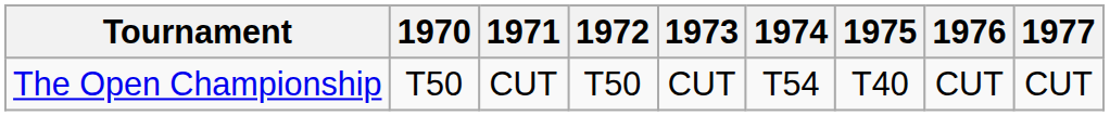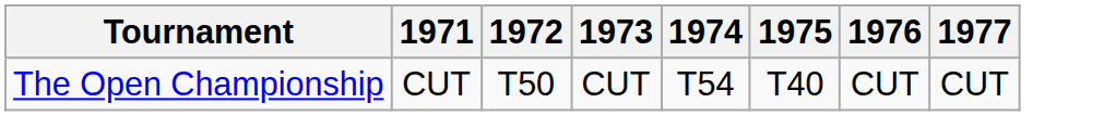- column: 1970 | T50
